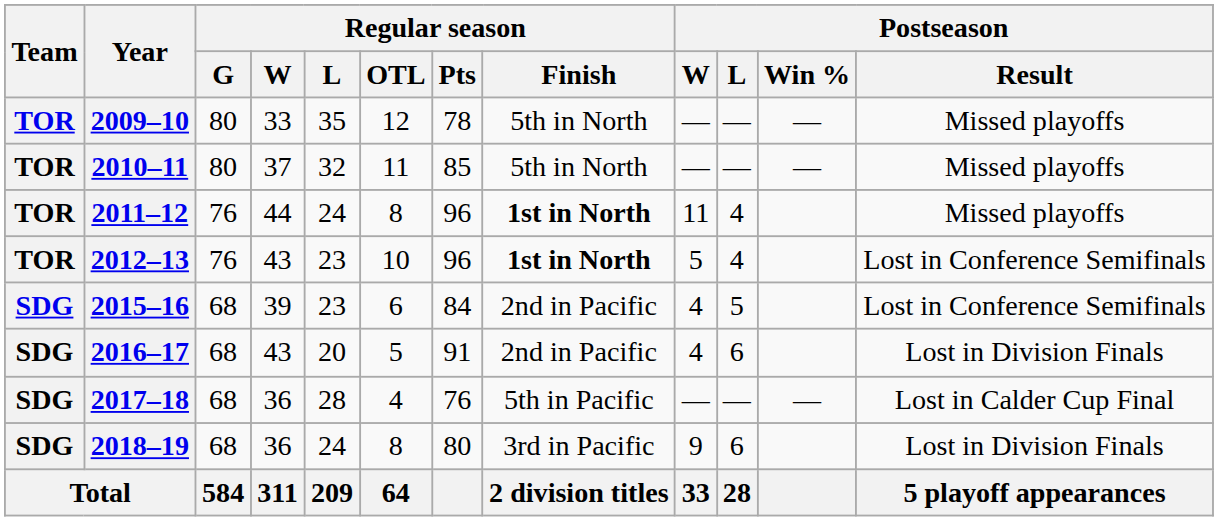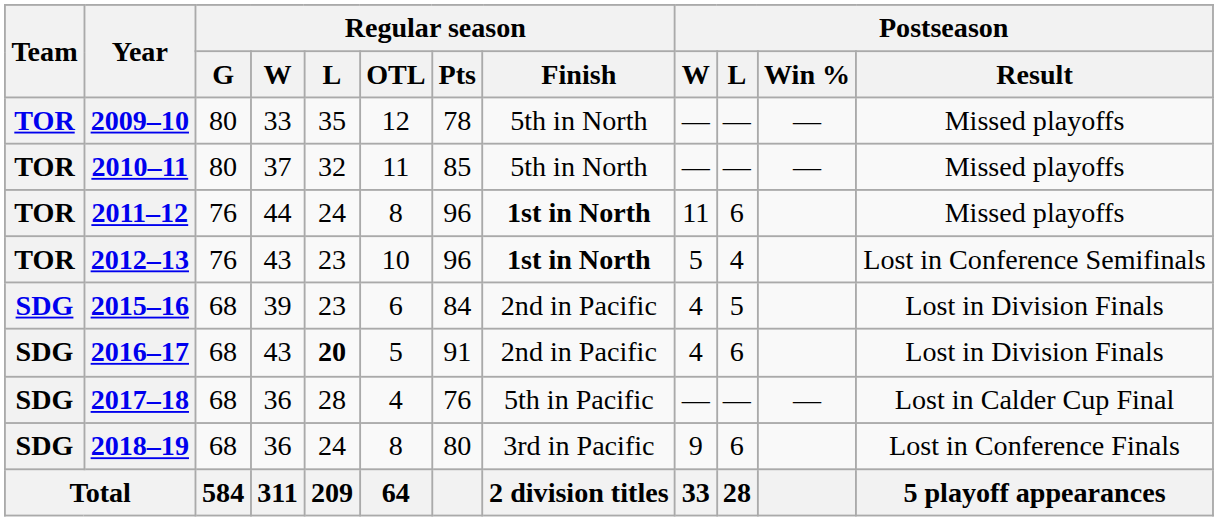2011–12 | Postseason / L: 4 -> 6
2015–16 | Postseason / Result: Lost in Conference Semifinals -> Lost in Division Finals
2016–17 | Regular season / L: normal -> bold
2018–19 | Postseason / Result: Lost in Division Finals -> Lost in Conference Finals
